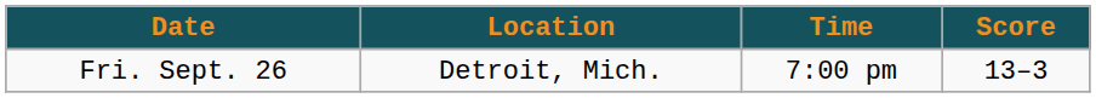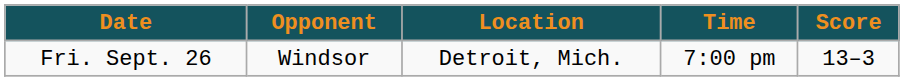+ column: Opponent | Windsor
